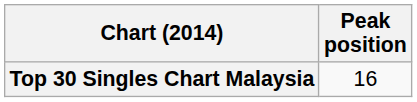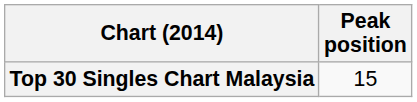Top 30 Singles Chart Malaysia | Peak position: 16 -> 15
